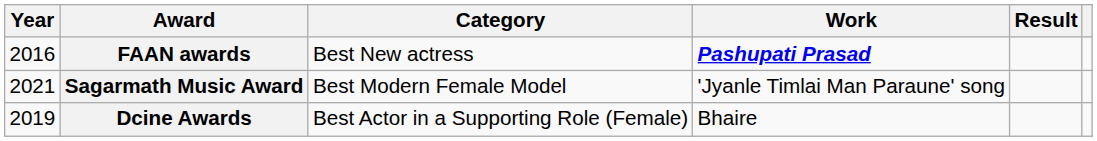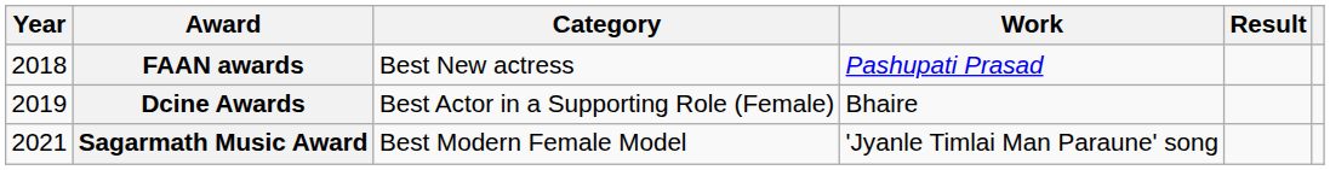FAAN awards | Year: 2016 -> 2018
FAAN awards | Work: bold -> normal
rows swapped: Dcine Awards <-> Sagarmath Music Award
